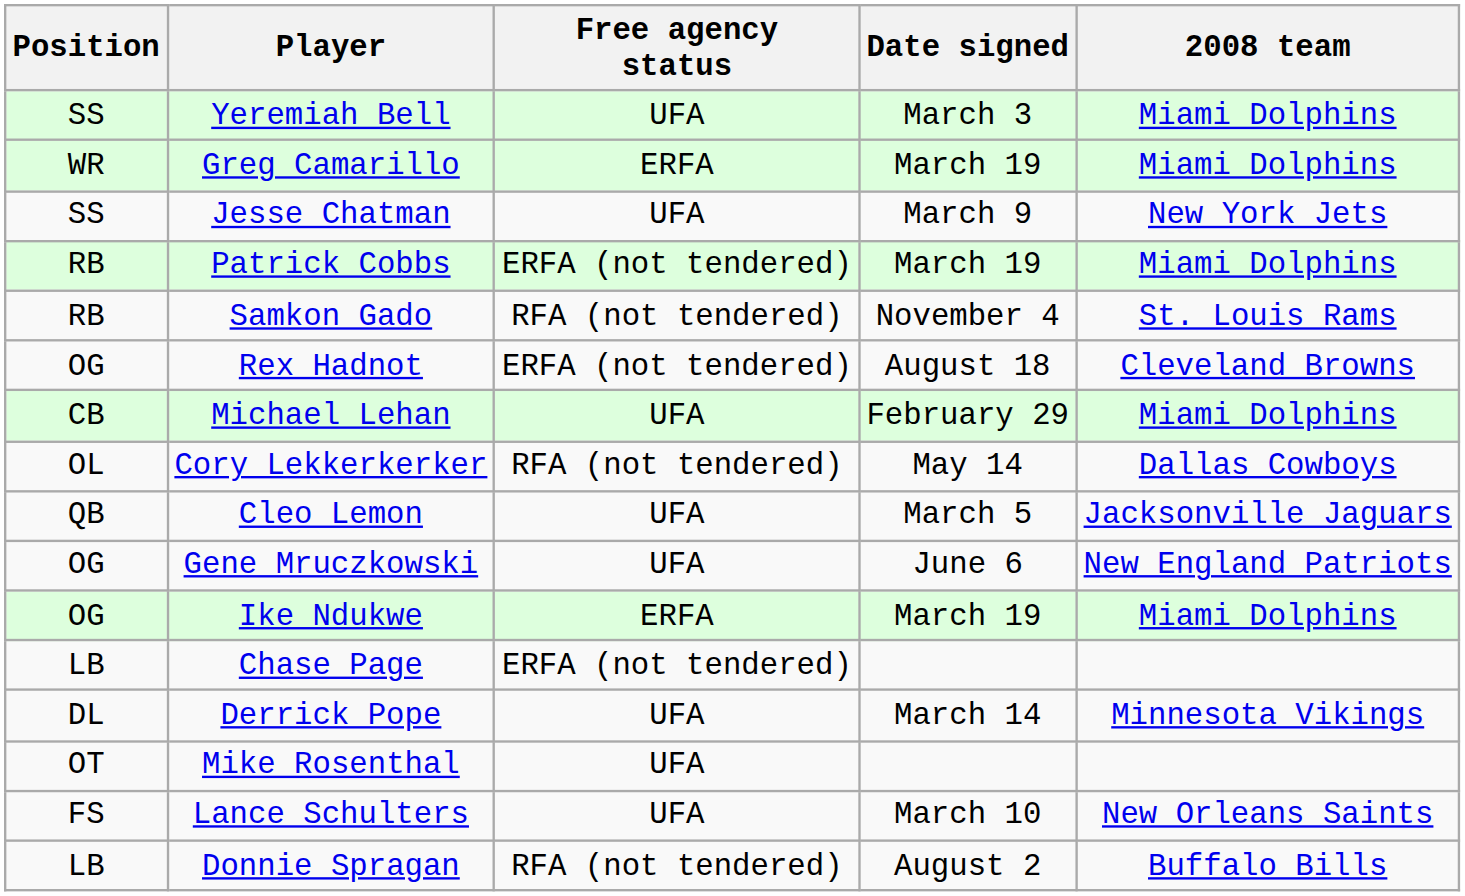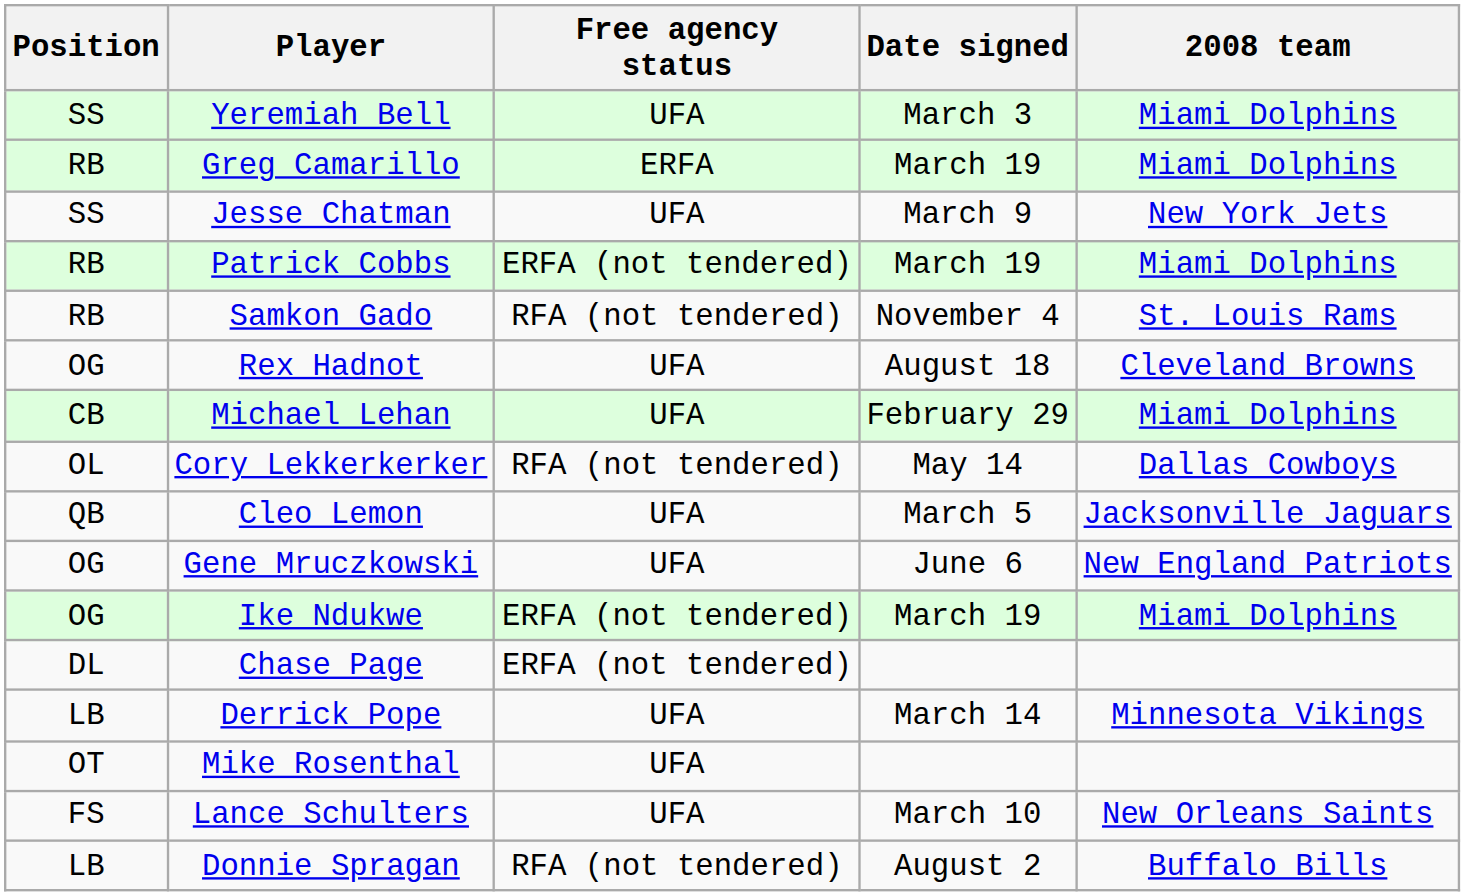Greg Camarillo | Position: WR -> RB
Rex Hadnot | Free agency status: ERFA (not tendered) -> UFA
Ike Ndukwe | Free agency status: ERFA -> ERFA (not tendered)
Chase Page | Position: LB -> DL
Derrick Pope | Position: DL -> LB
